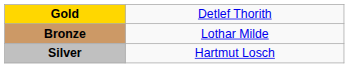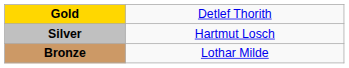rows swapped: Silver <-> Bronze
